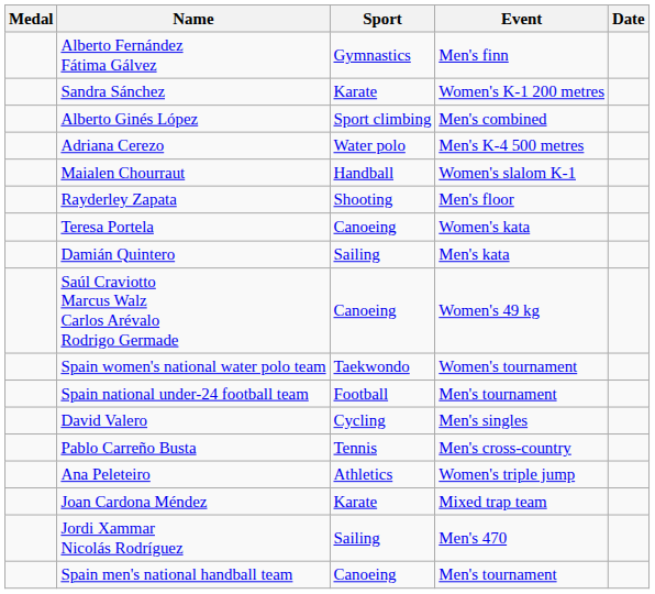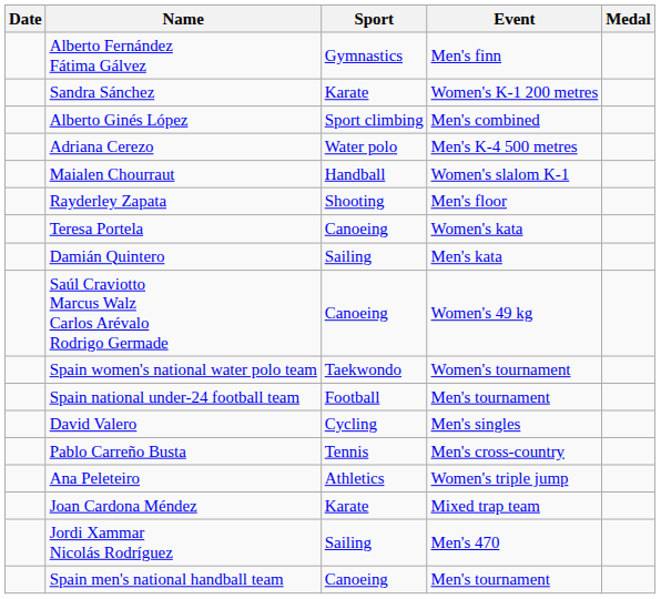columns swapped: Medal <-> Date
